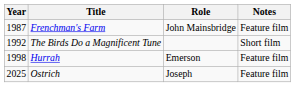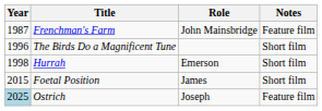The Birds Do a Magnificent Tune | Year: 1992 -> 1996
Hurrah | Notes: Feature film -> Short film
+ row: 2015 | Foetal Position | James | Short film
Ostrich | Year: no background -> lightblue background
